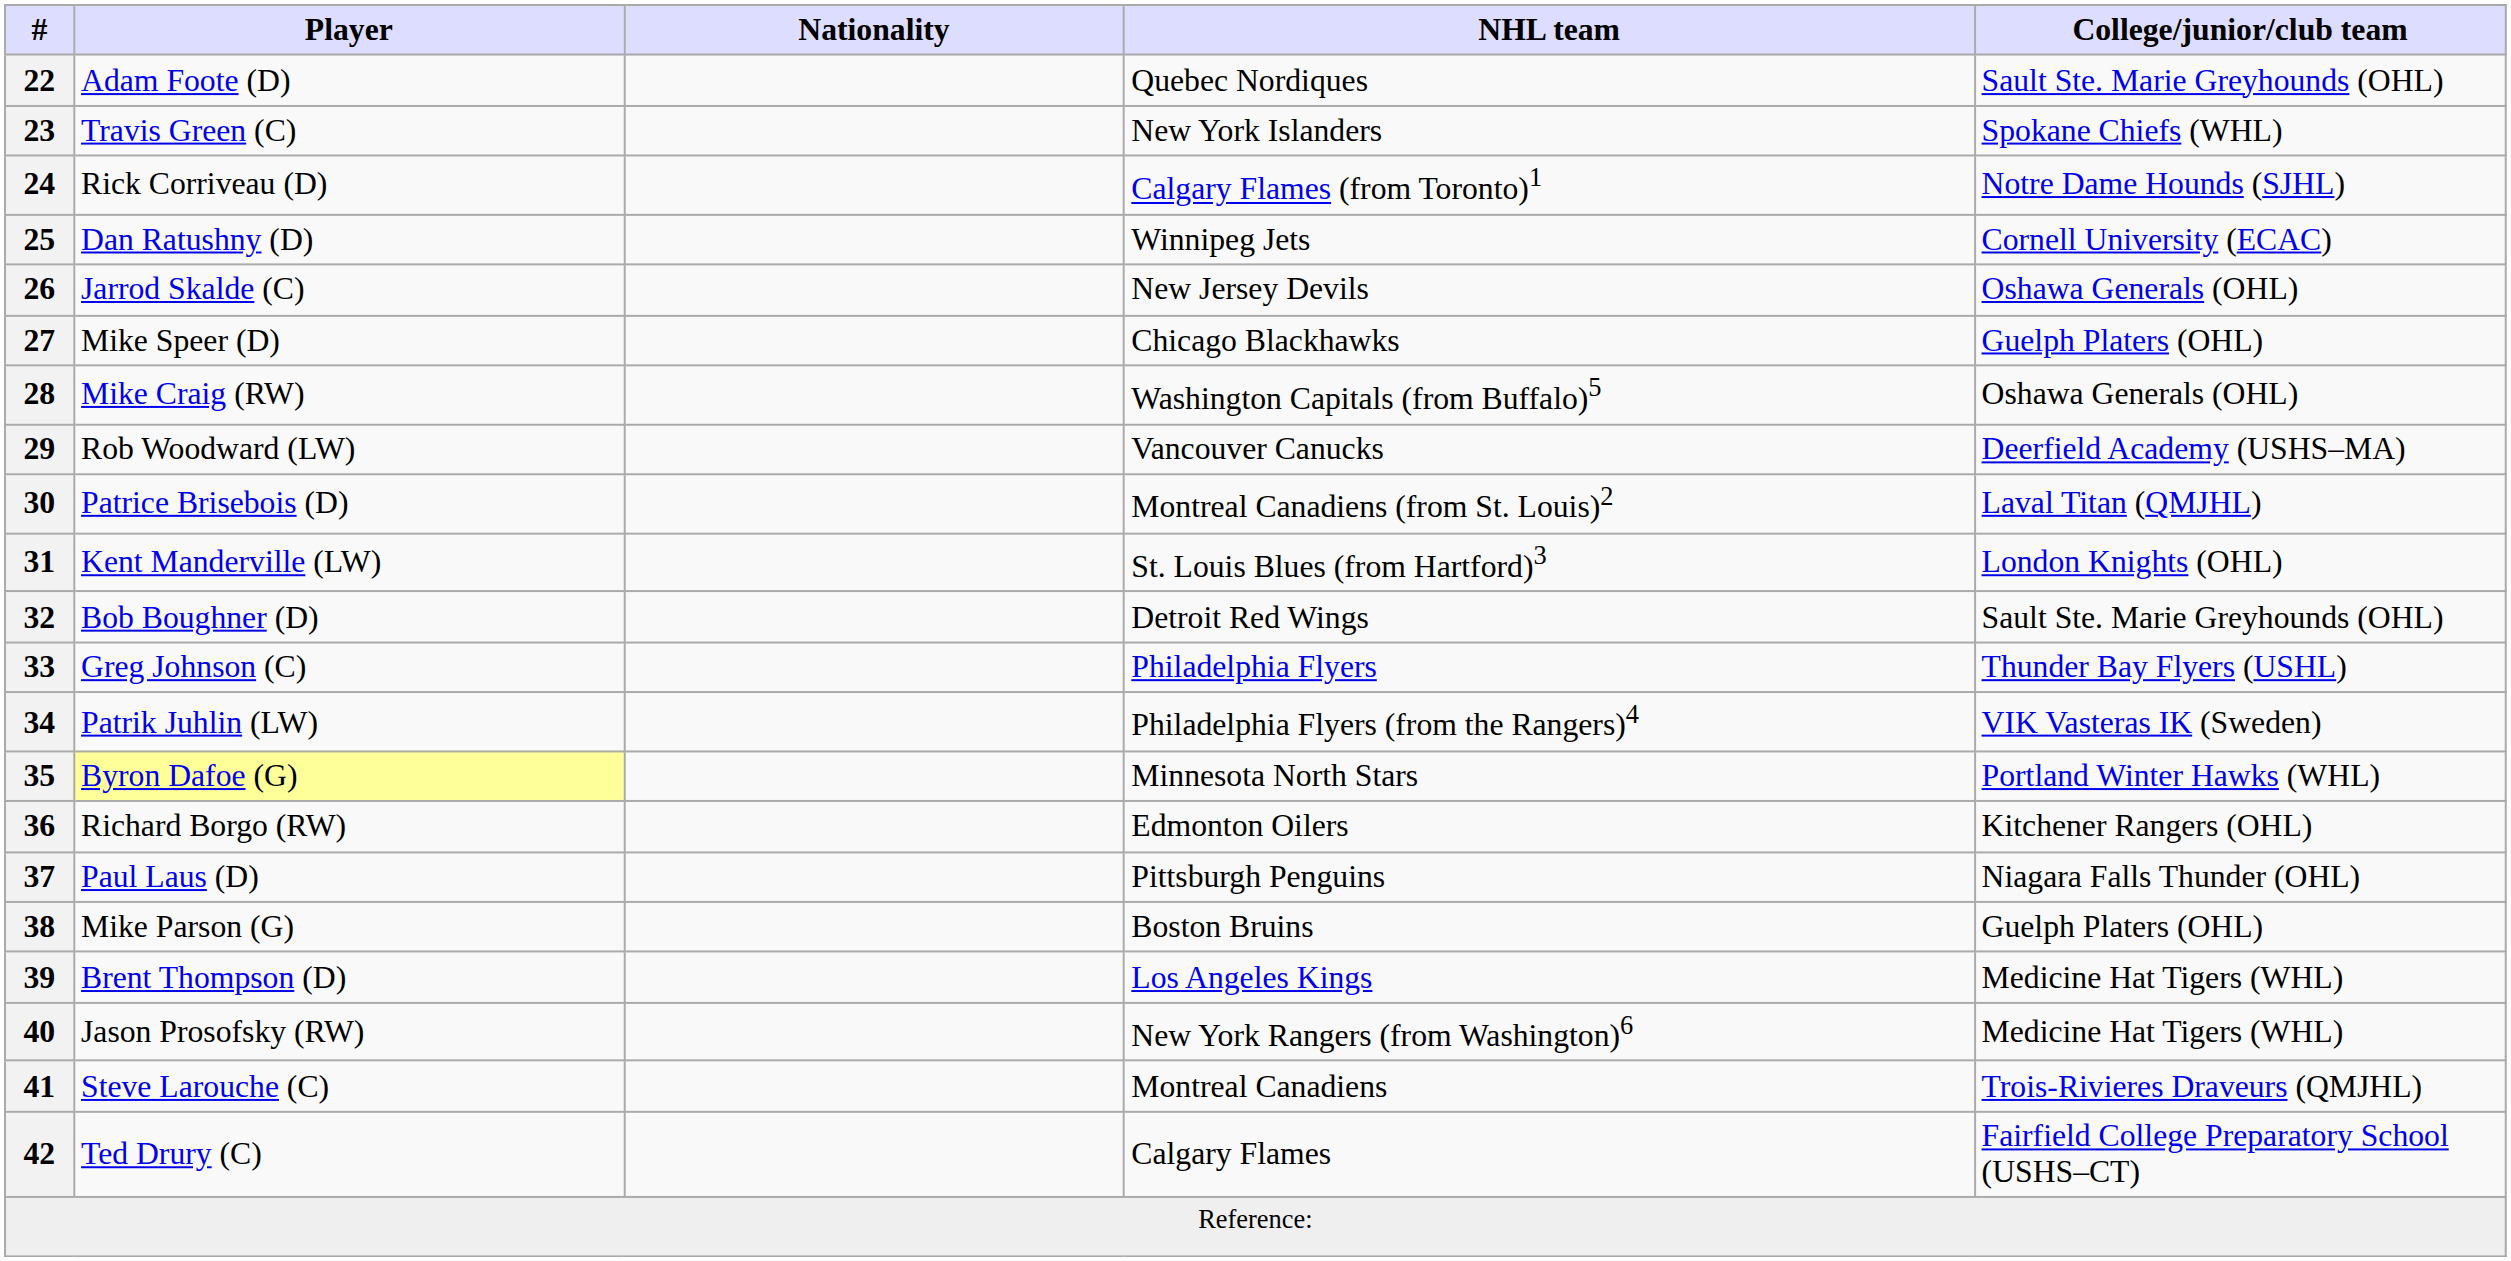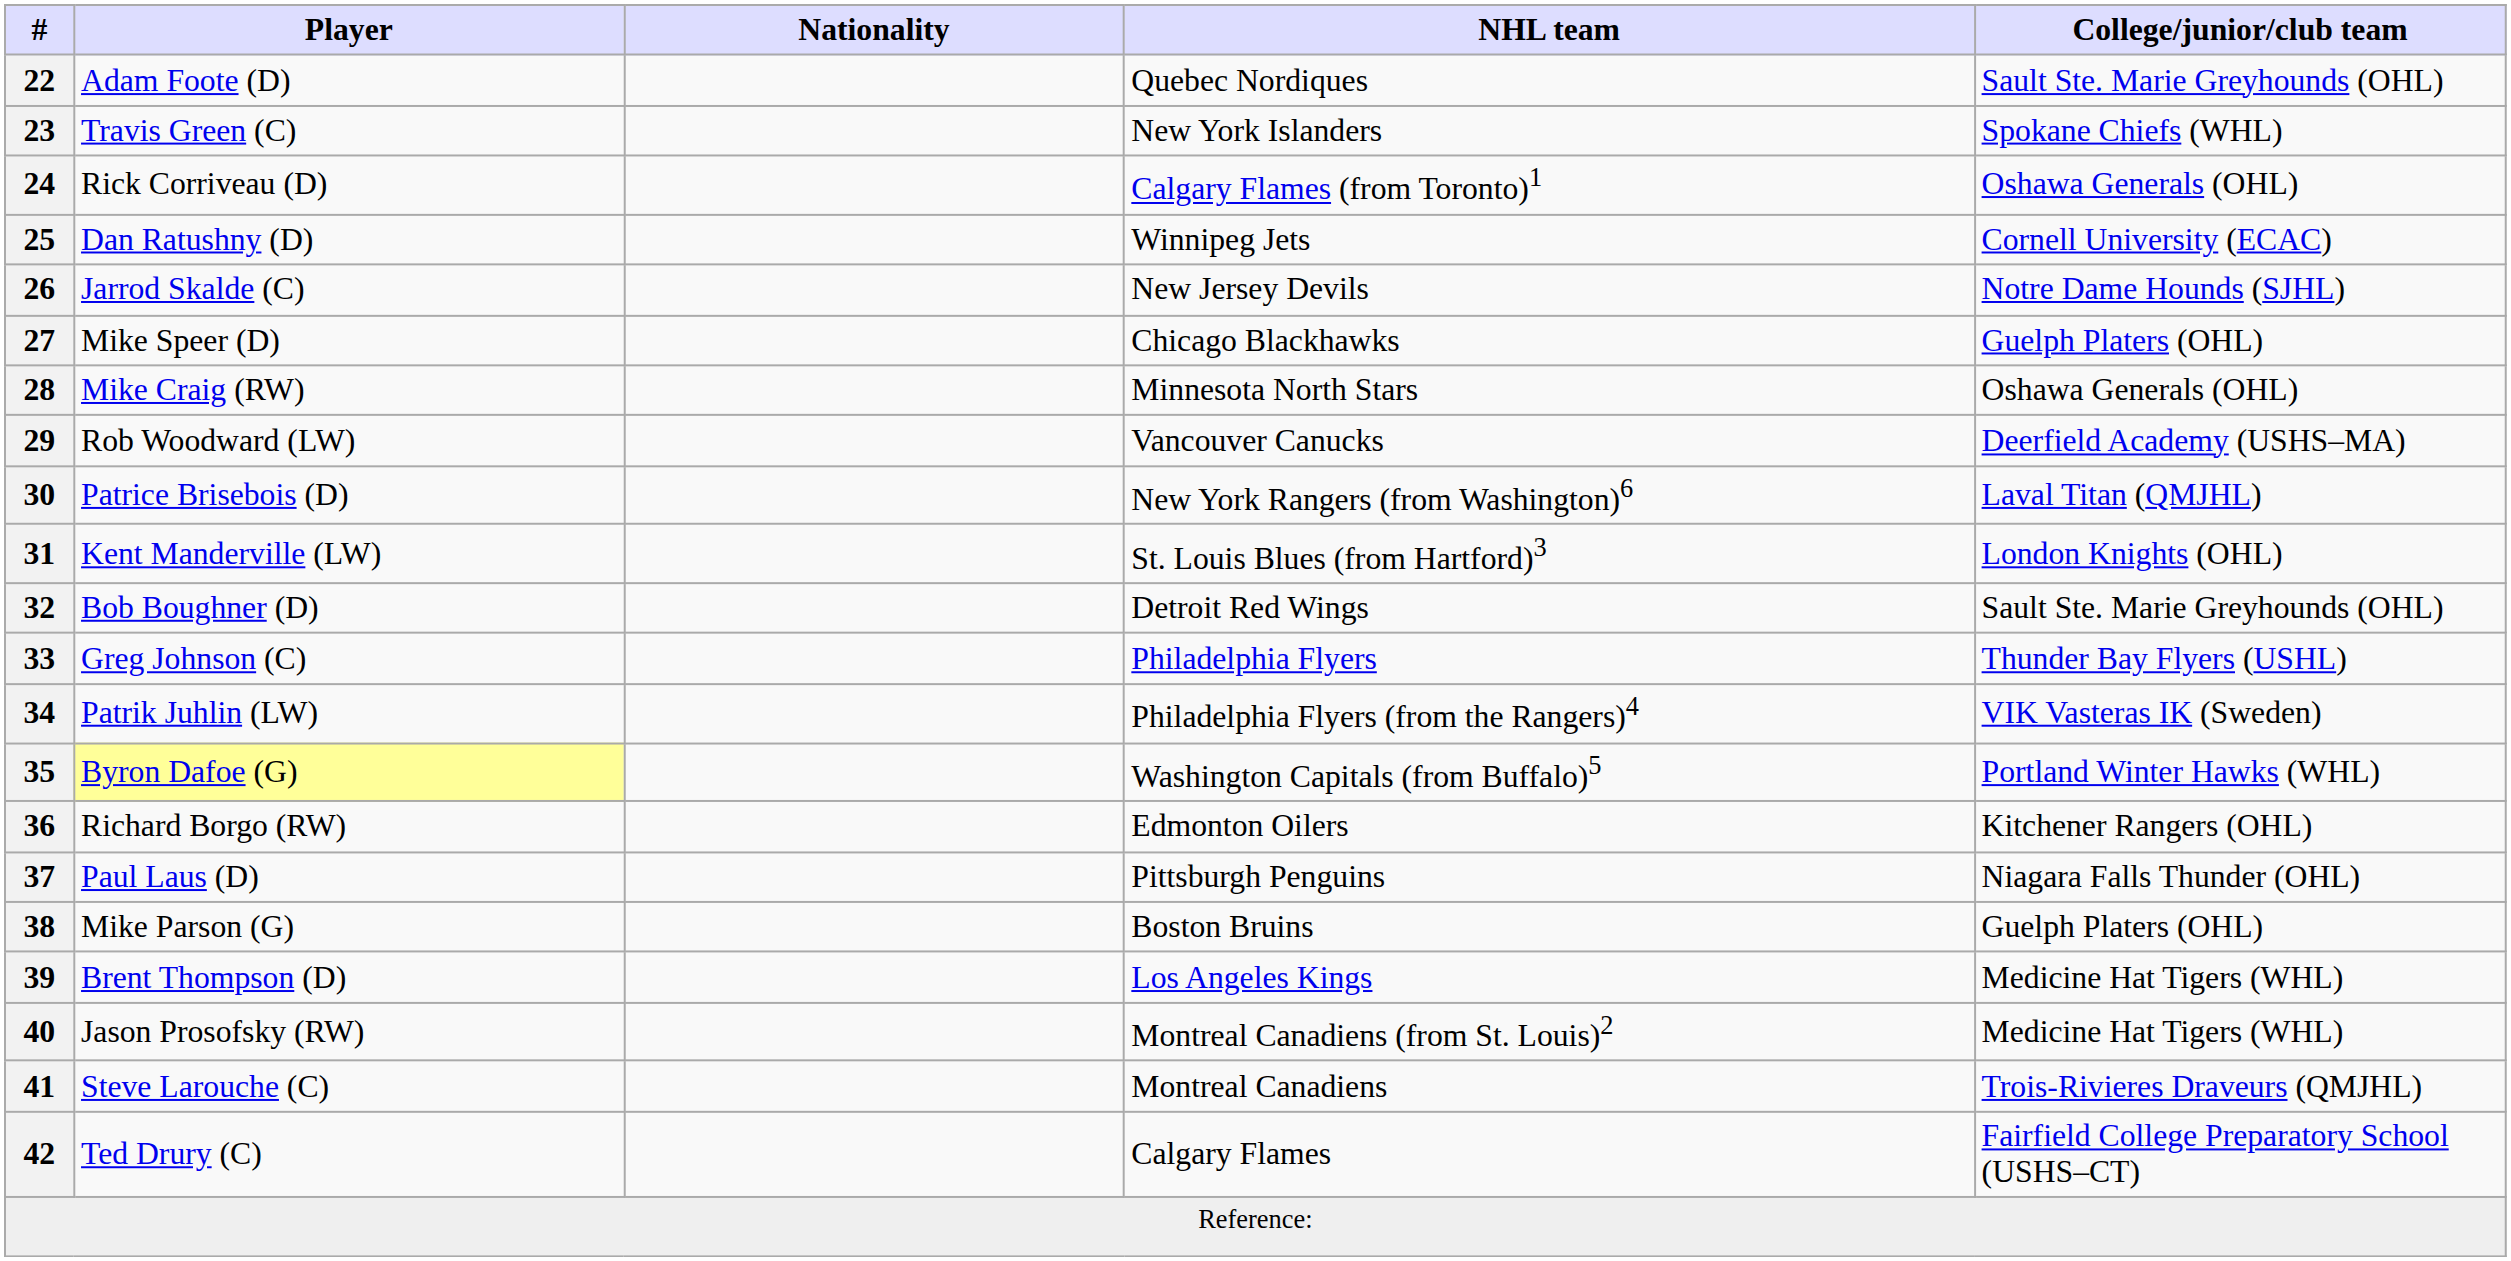24 | College/junior/club team: Notre Dame Hounds (SJHL) -> Oshawa Generals (OHL)
26 | College/junior/club team: Oshawa Generals (OHL) -> Notre Dame Hounds (SJHL)
28 | NHL team: Washington Capitals (from Buffalo)5 -> Minnesota North Stars
30 | NHL team: Montreal Canadiens (from St. Louis)2 -> New York Rangers (from Washington)6
35 | NHL team: Minnesota North Stars -> Washington Capitals (from Buffalo)5
40 | NHL team: New York Rangers (from Washington)6 -> Montreal Canadiens (from St. Louis)2
